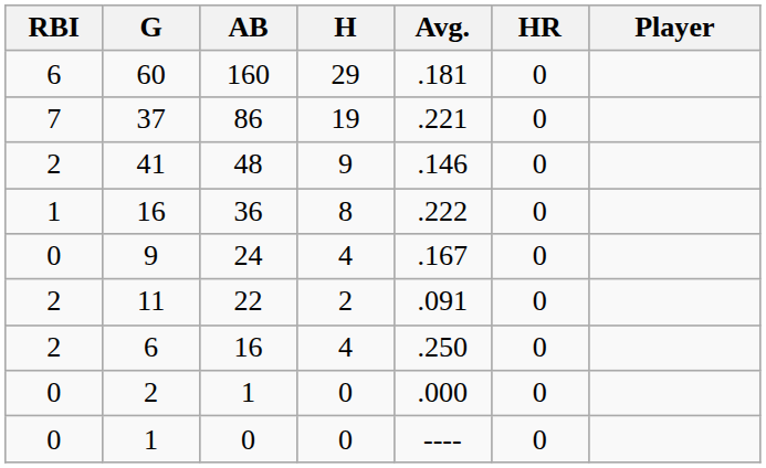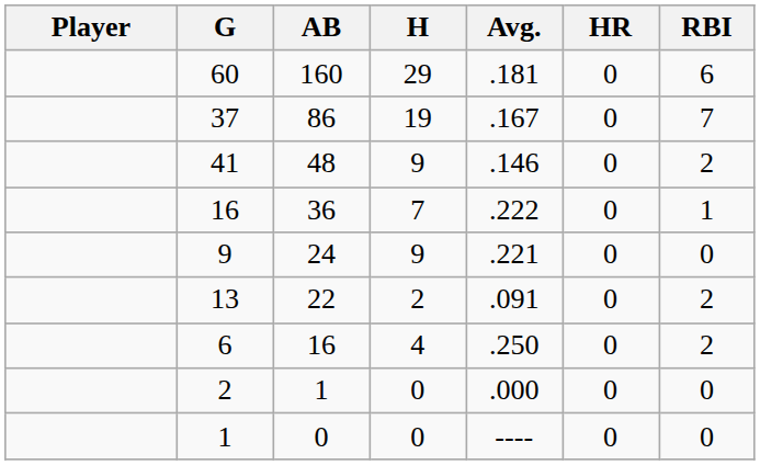columns swapped: Player <-> RBI
86 | Avg.: .221 -> .167
36 | H: 8 -> 7
24 | H: 4 -> 9
24 | Avg.: .167 -> .221
22 | G: 11 -> 13
